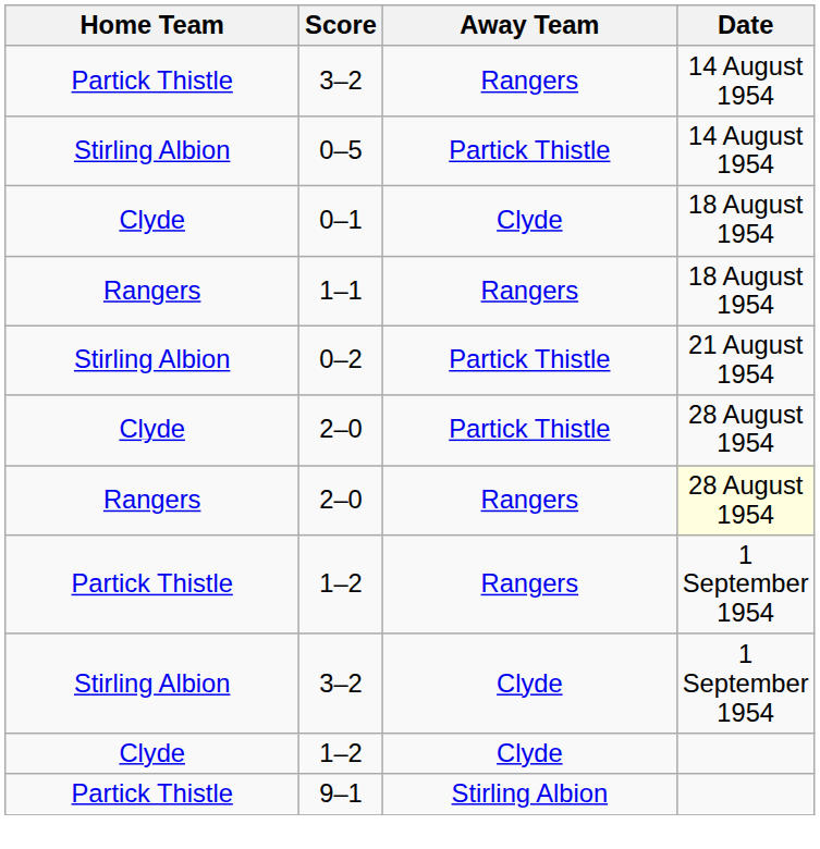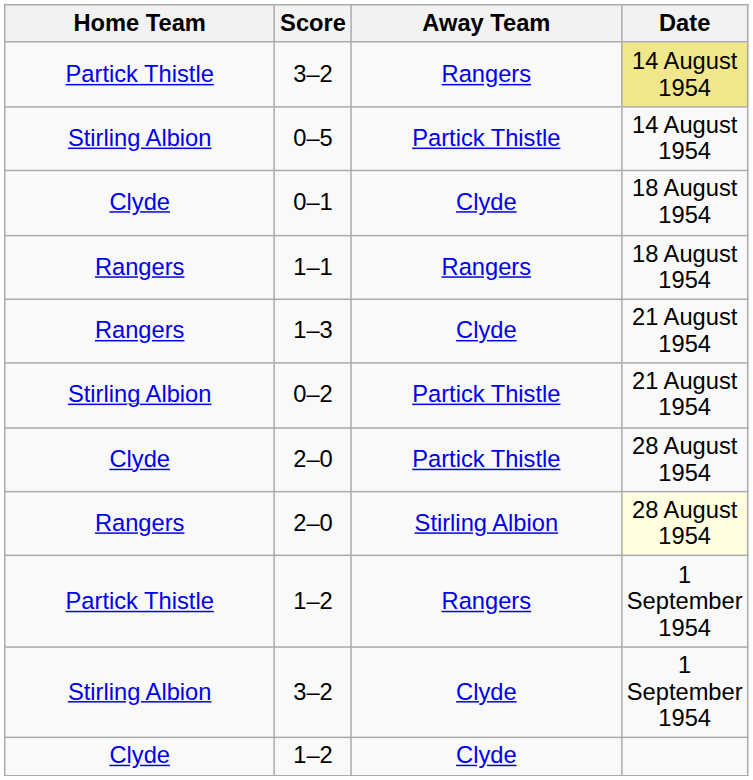Partick Thistle / 3–2 | Date: no background -> khaki background
+ row: Rangers | 1–3 | Clyde | 21 August 1954
Rangers / 2–0 | Away Team: Rangers -> Stirling Albion
- row: Partick Thistle | 9–1 | Stirling Albion
